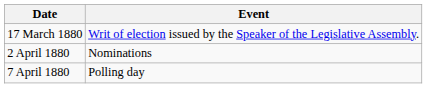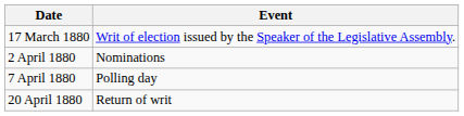+ row: 20 April 1880 | Return of writ
